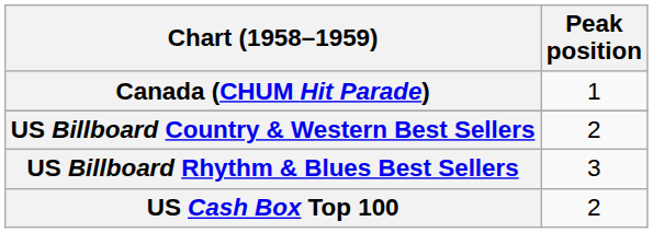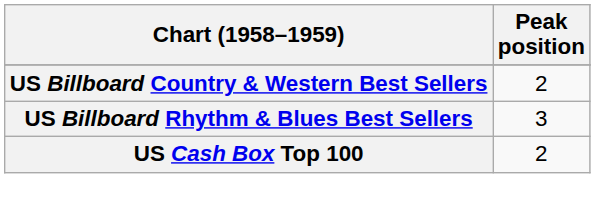- row: Canada (CHUM Hit Parade) | 1
